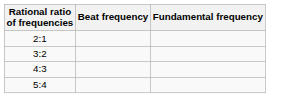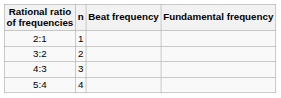+ column: n | 1 | 2 | 3 | 4
